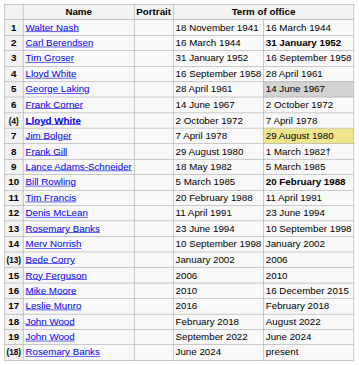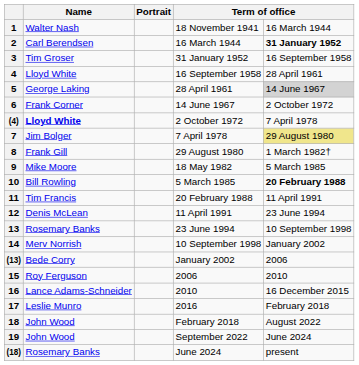9 | Name: Lance Adams-Schneider -> Mike Moore
16 | Name: Mike Moore -> Lance Adams-Schneider
